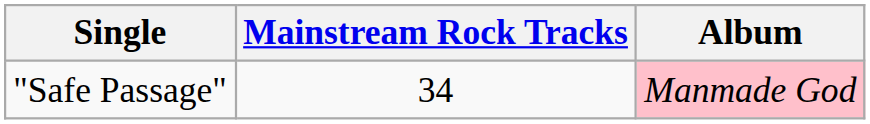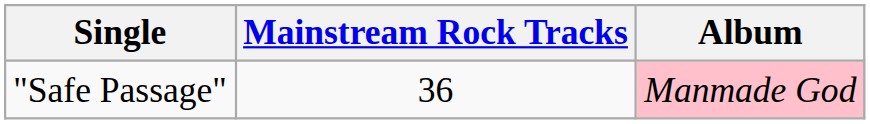"Safe Passage" | Mainstream Rock Tracks: 34 -> 36
